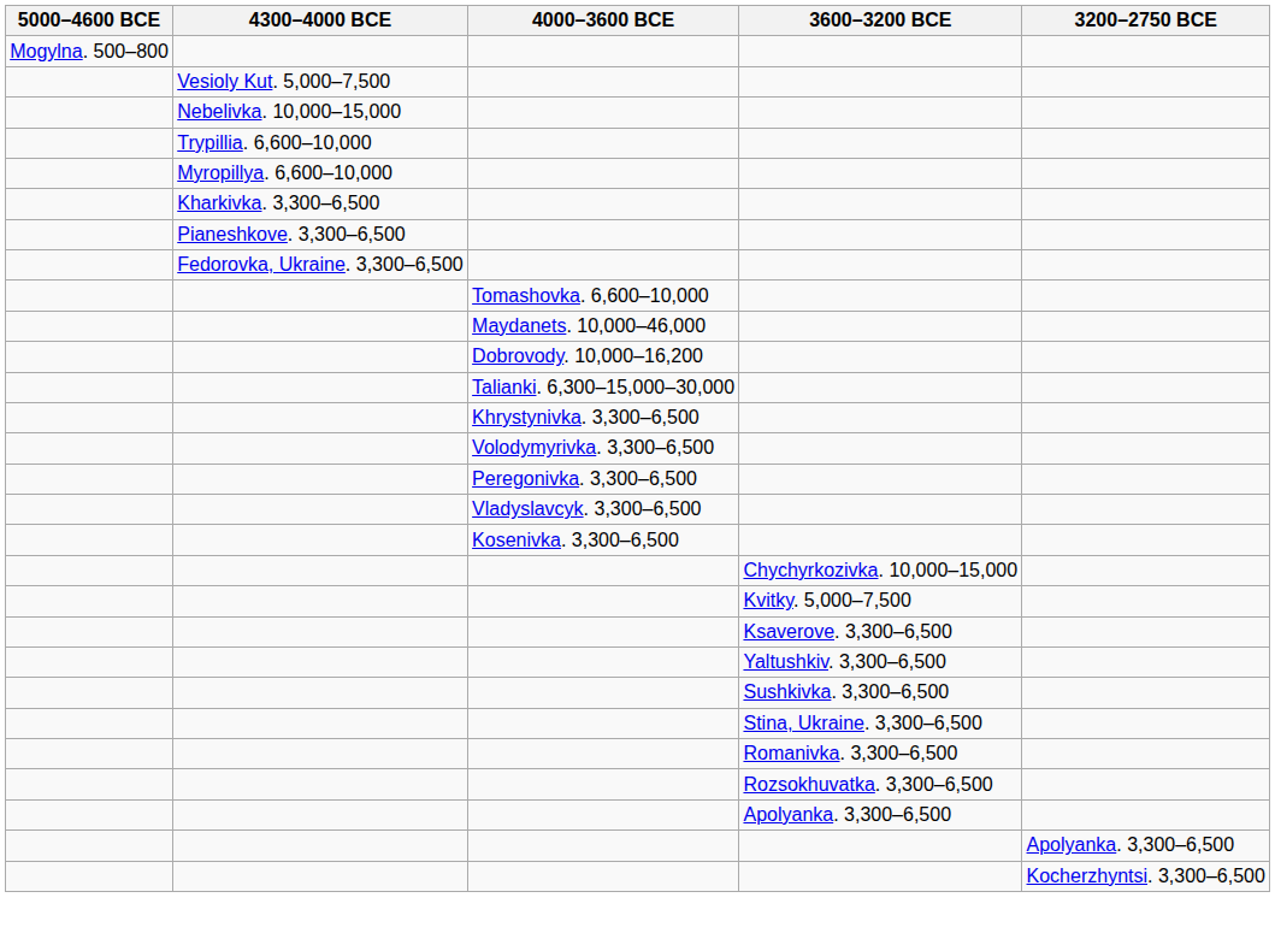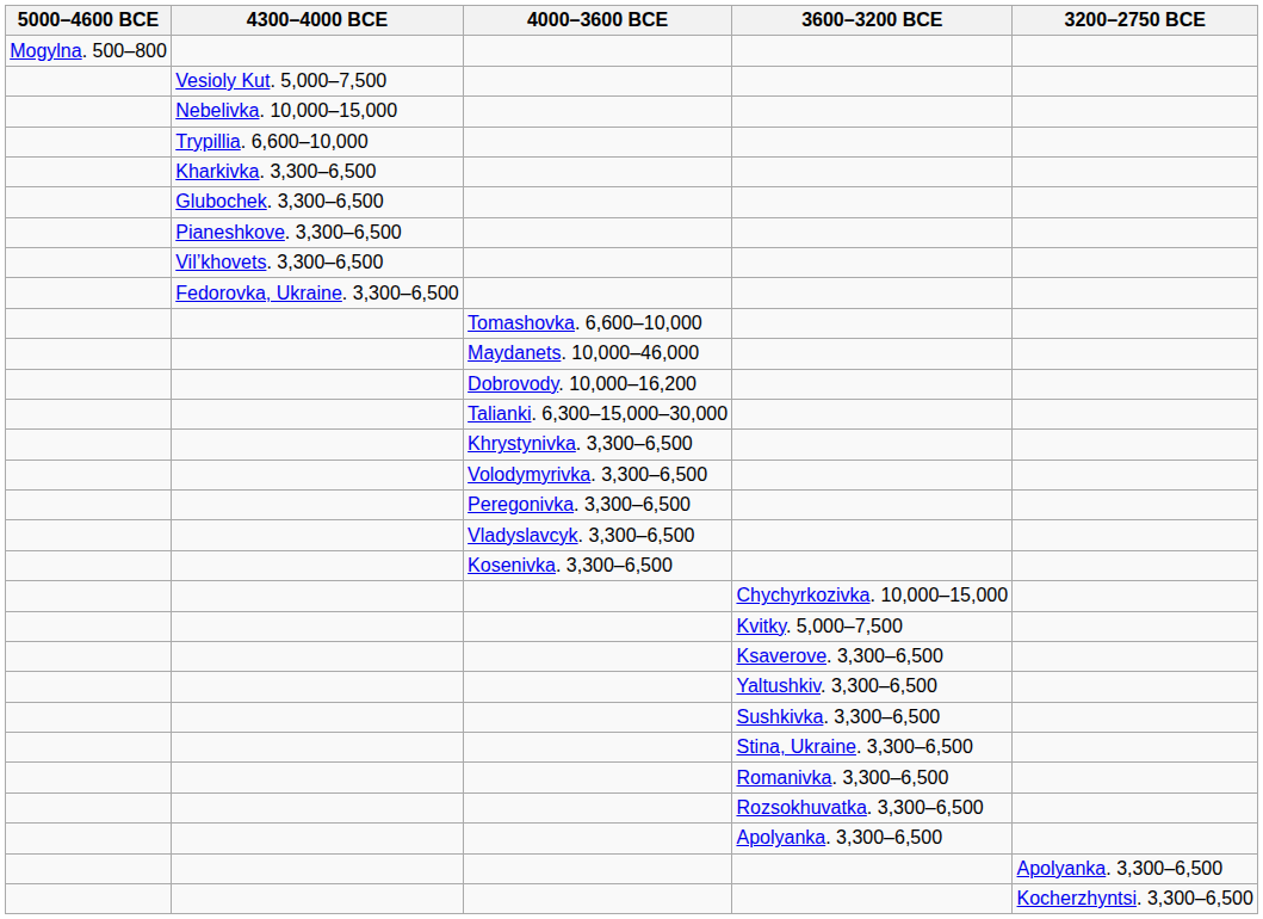- row: Myropillya. 6,600–10,000
+ row: Glubochek. 3,300–6,500
+ row: Vil’khovets. 3,300–6,500
